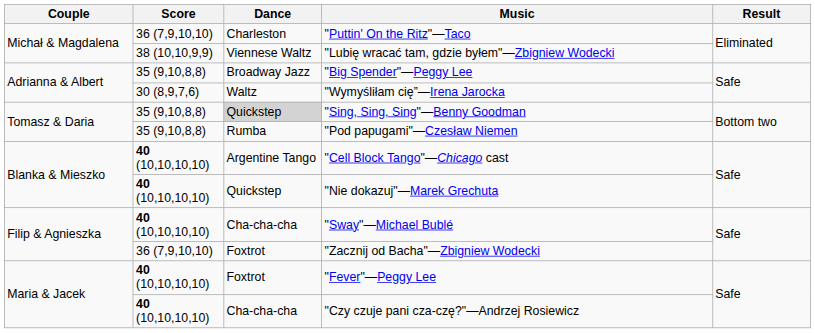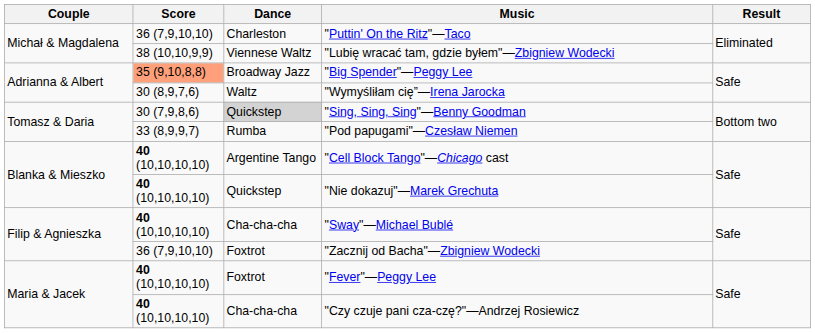"Big Spender"—Peggy Lee | Score: no background -> lightsalmon background
"Sing, Sing, Sing"—Benny Goodman | Score: 35 (9,10,8,8) -> 30 (7,9,8,6)
"Pod papugami"—Czesław Niemen | Score: 35 (9,10,8,8) -> 33 (8,9,9,7)
